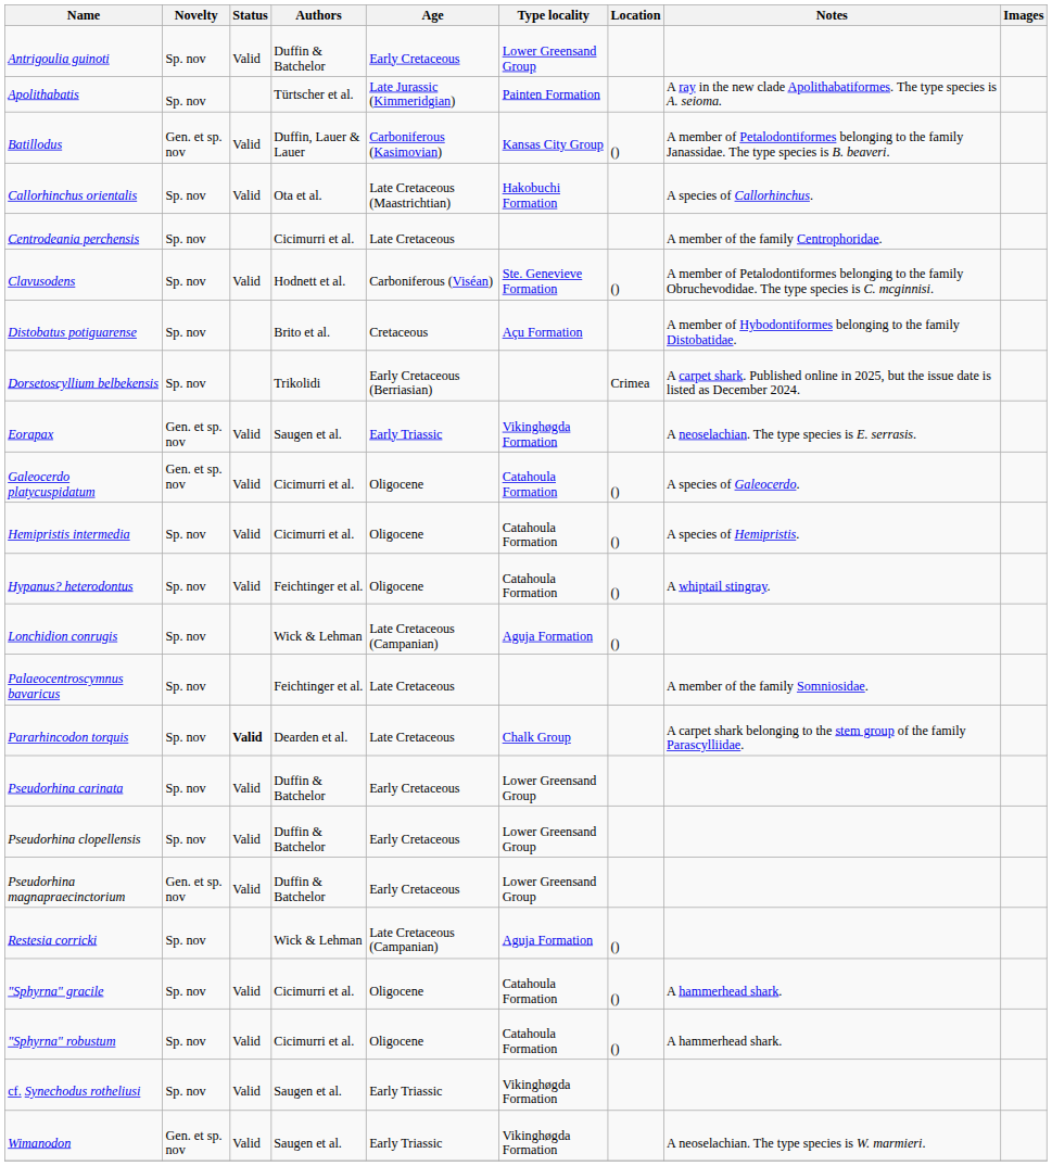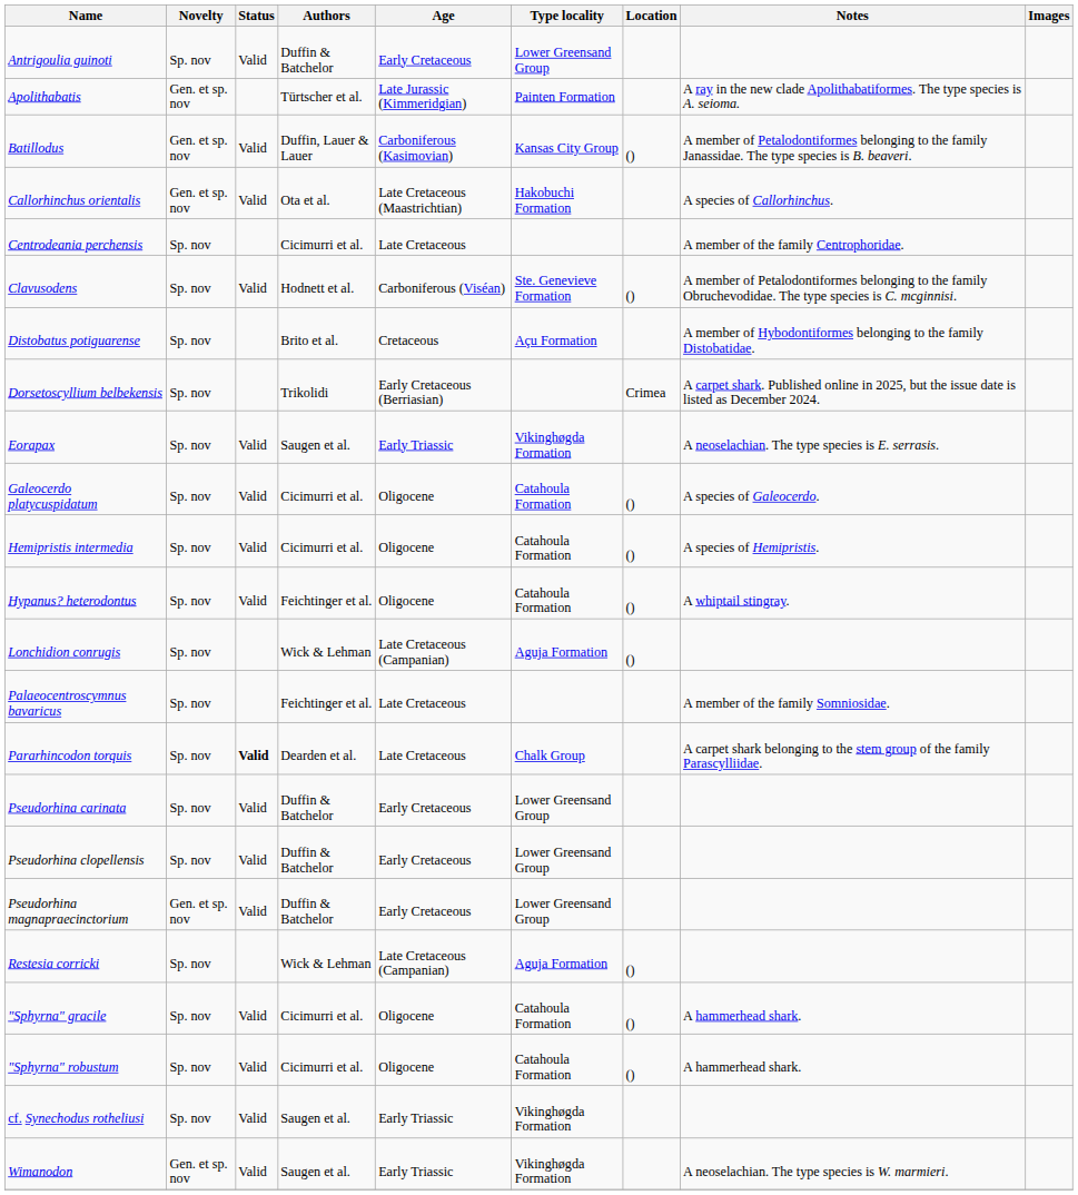Apolithabatis | Novelty: Sp. nov -> Gen. et sp. nov
Callorhinchus orientalis | Novelty: Sp. nov -> Gen. et sp. nov
Eorapax | Novelty: Gen. et sp. nov -> Sp. nov
Galeocerdo platycuspidatum | Novelty: Gen. et sp. nov -> Sp. nov
